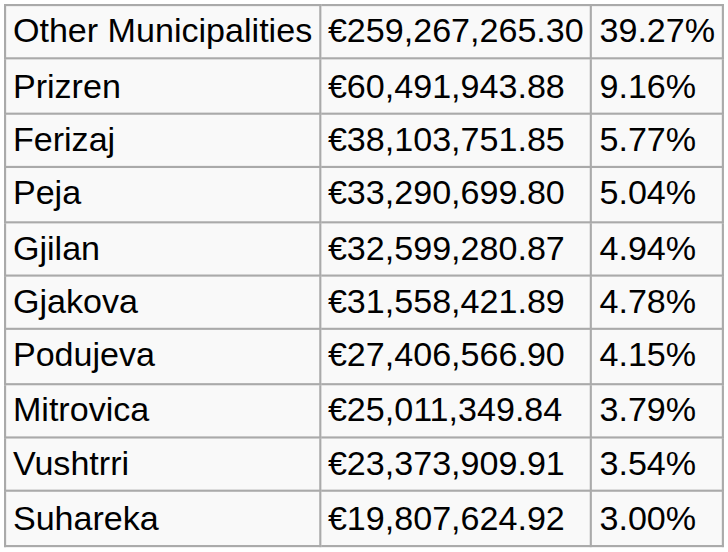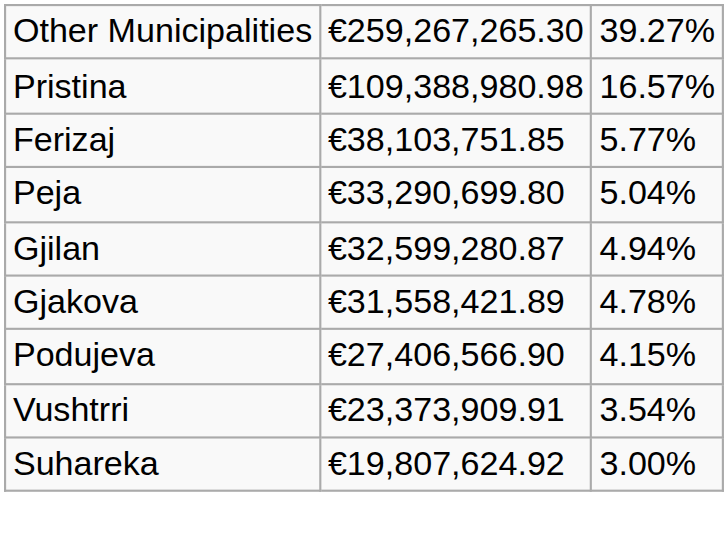+ row: Pristina | €109,388,980.98 | 16.57%
- row: Prizren | €60,491,943.88 | 9.16%
- row: Mitrovica | €25,011,349.84 | 3.79%
